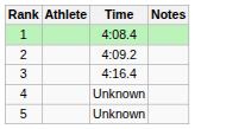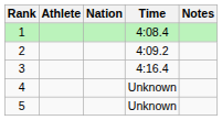+ column: Nation
